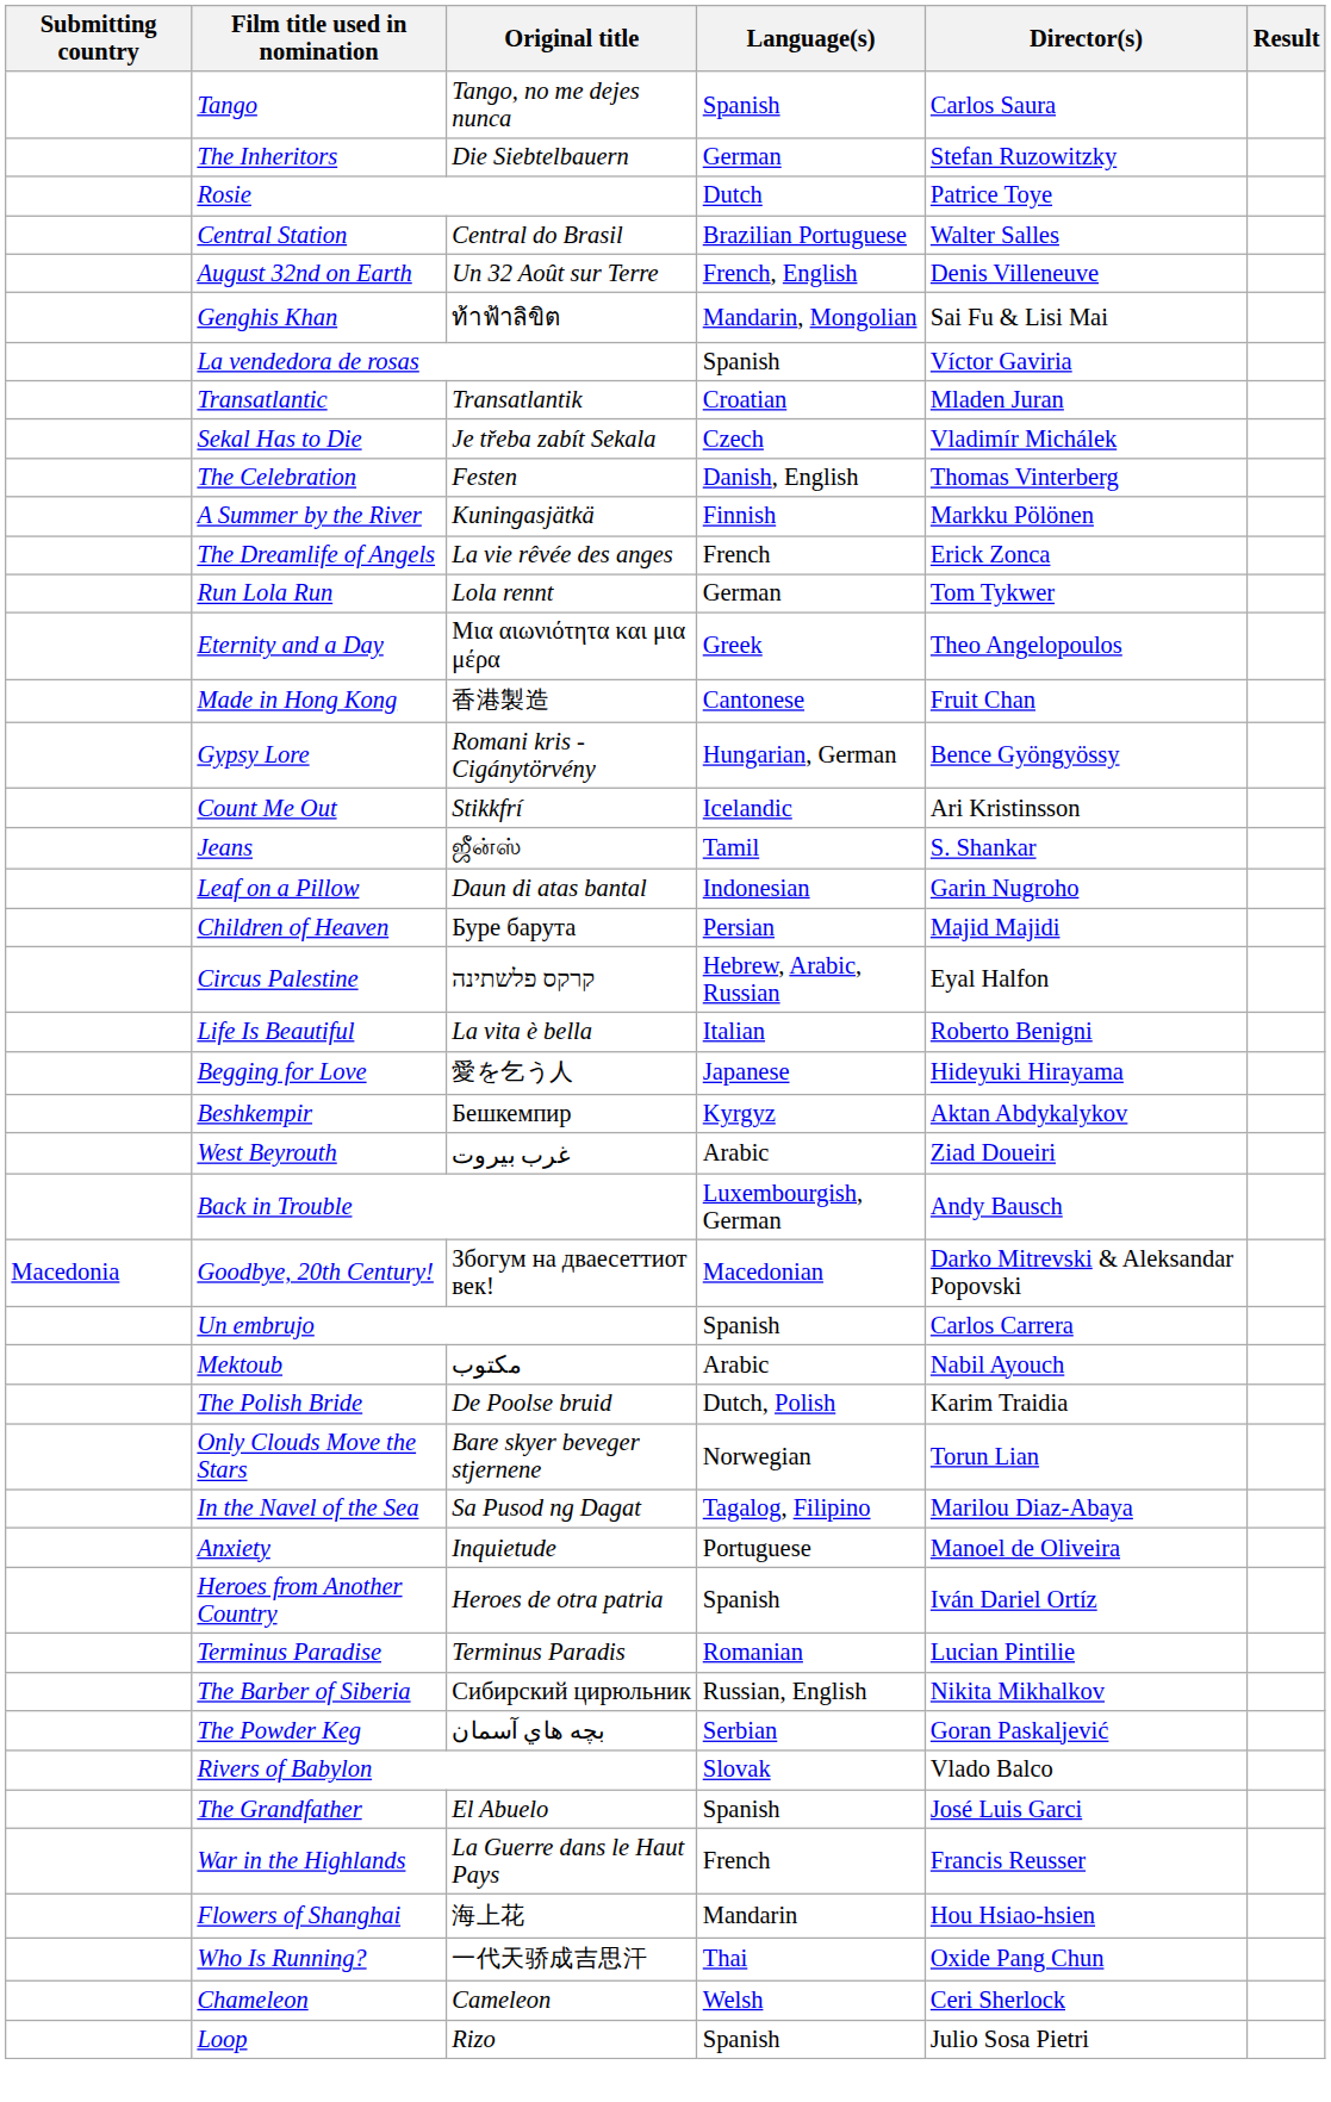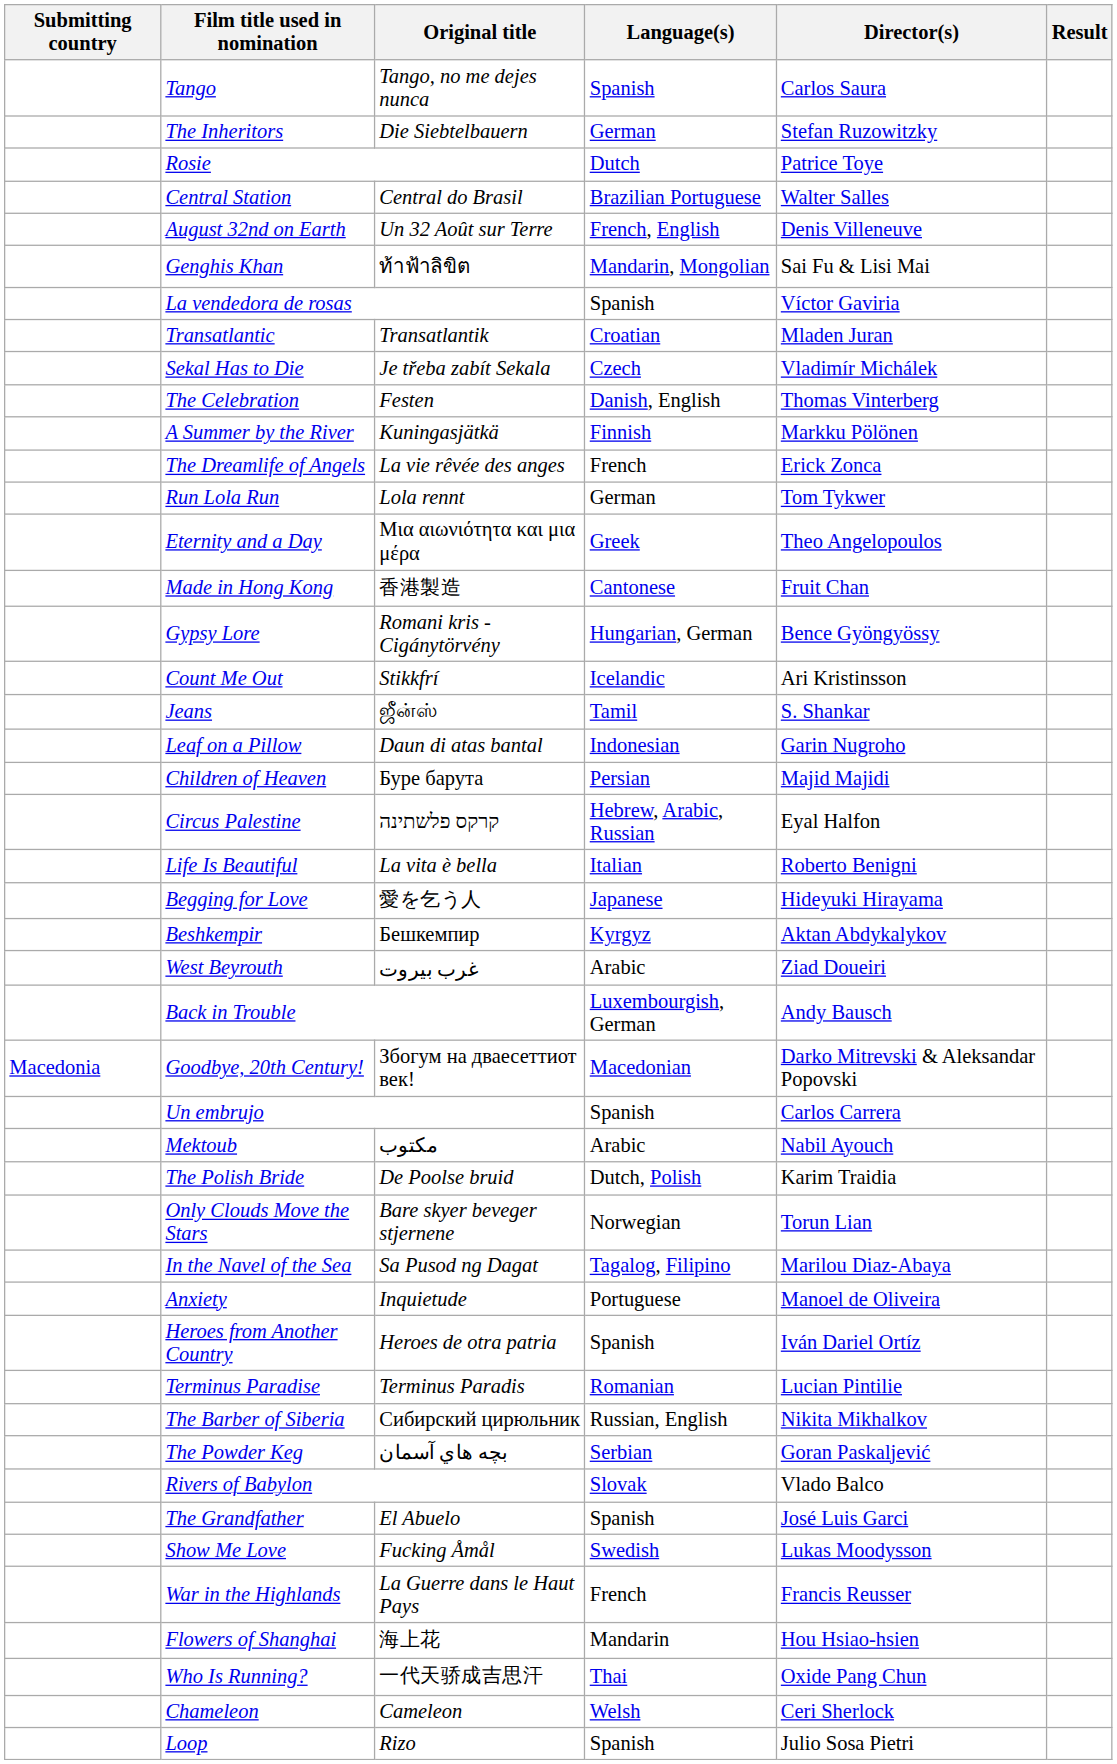+ row: Show Me Love | Fucking Åmål | Swedish | Lukas Moodysson
